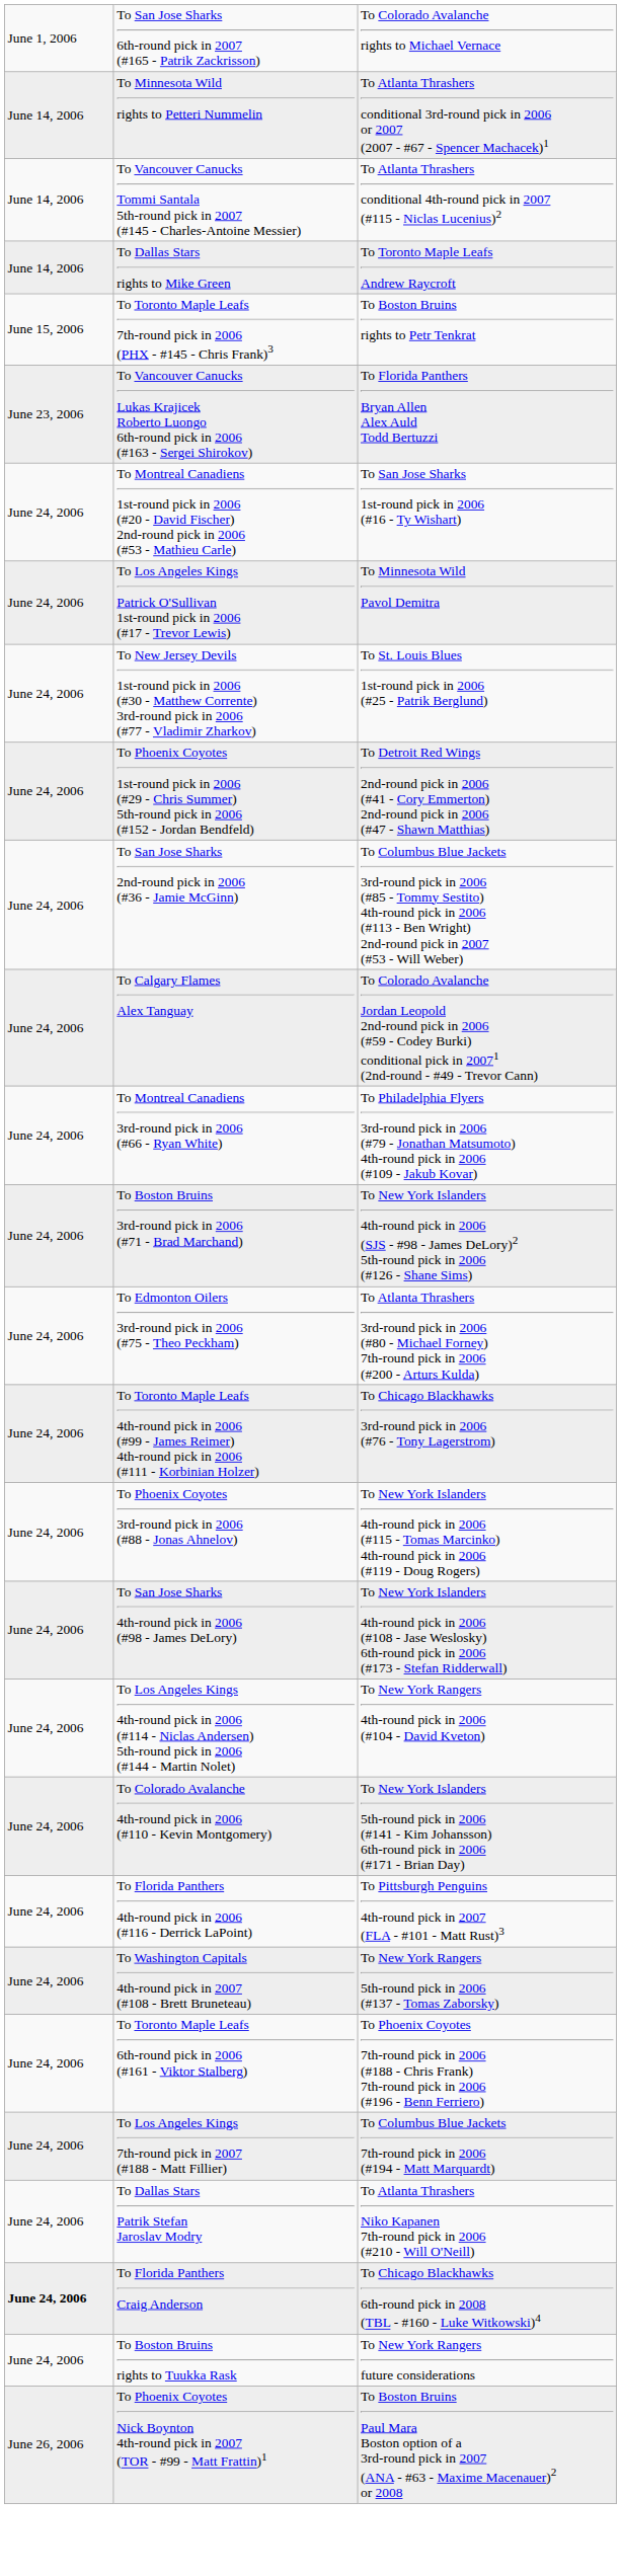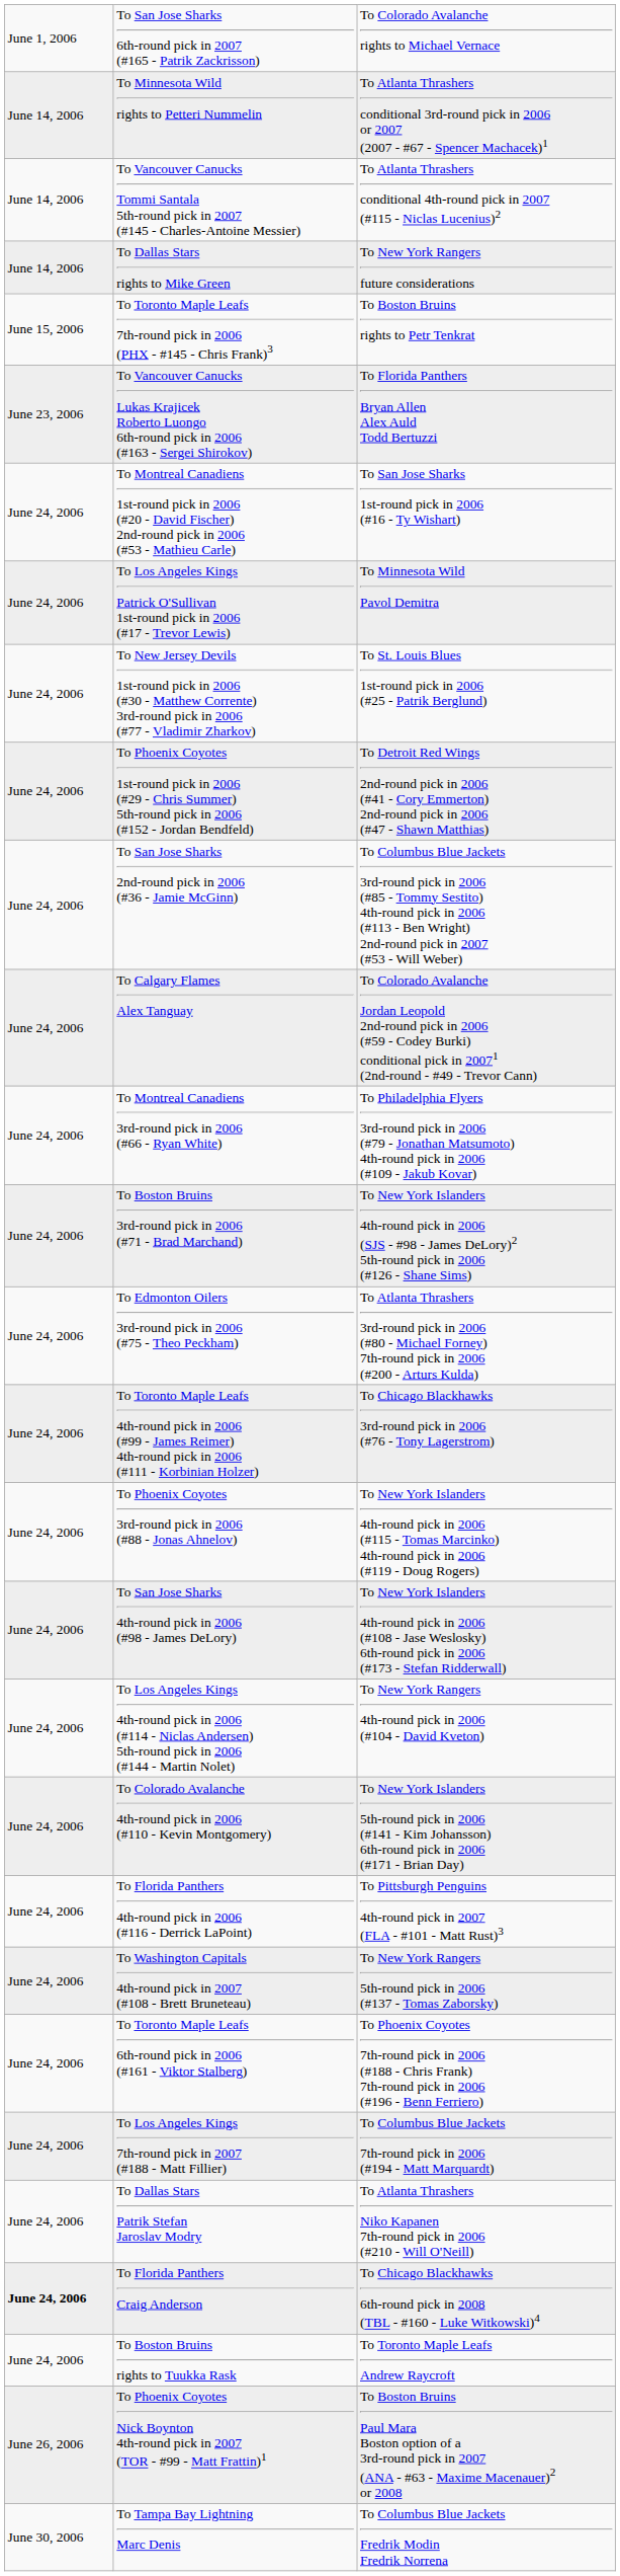To Dallas Stars rights to Mike Green | column 3: To Toronto Maple Leafs Andrew Raycroft -> To New York Rangers future considerations
To Boston Bruins rights to Tuukka Rask | column 3: To New York Rangers future considerations -> To Toronto Maple Leafs Andrew Raycroft
+ row: June 30, 2006 | To Tampa Bay Lightning Marc Denis | To Columbus Blue Jackets Fredrik Modin Fredrik Norrena
